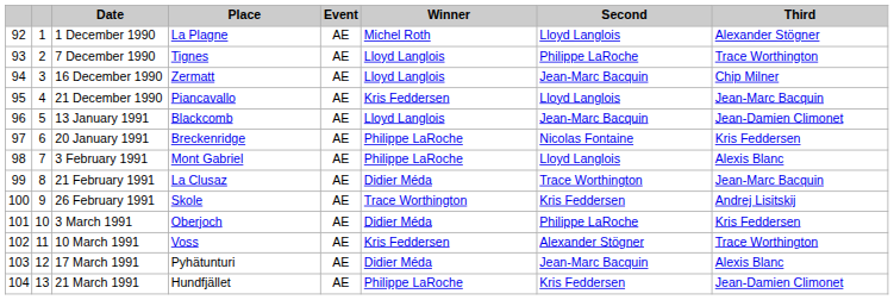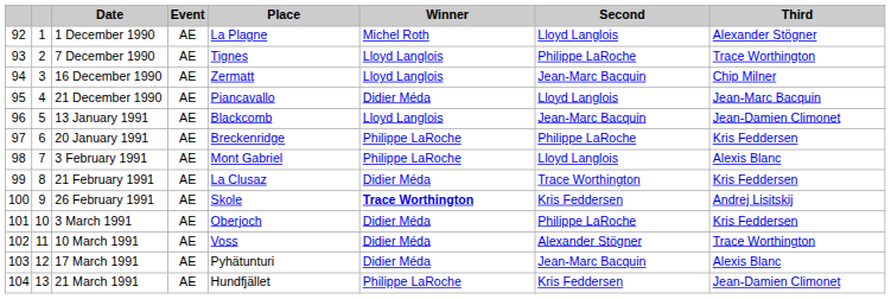columns swapped: Place <-> Event
21 December 1990 | Winner: Kris Feddersen -> Didier Méda
20 January 1991 | Second: Nicolas Fontaine -> Philippe LaRoche
21 February 1991 | Third: Jean-Marc Bacquin -> Kris Feddersen
26 February 1991 | Winner: normal -> bold
10 March 1991 | Winner: Kris Feddersen -> Didier Méda
